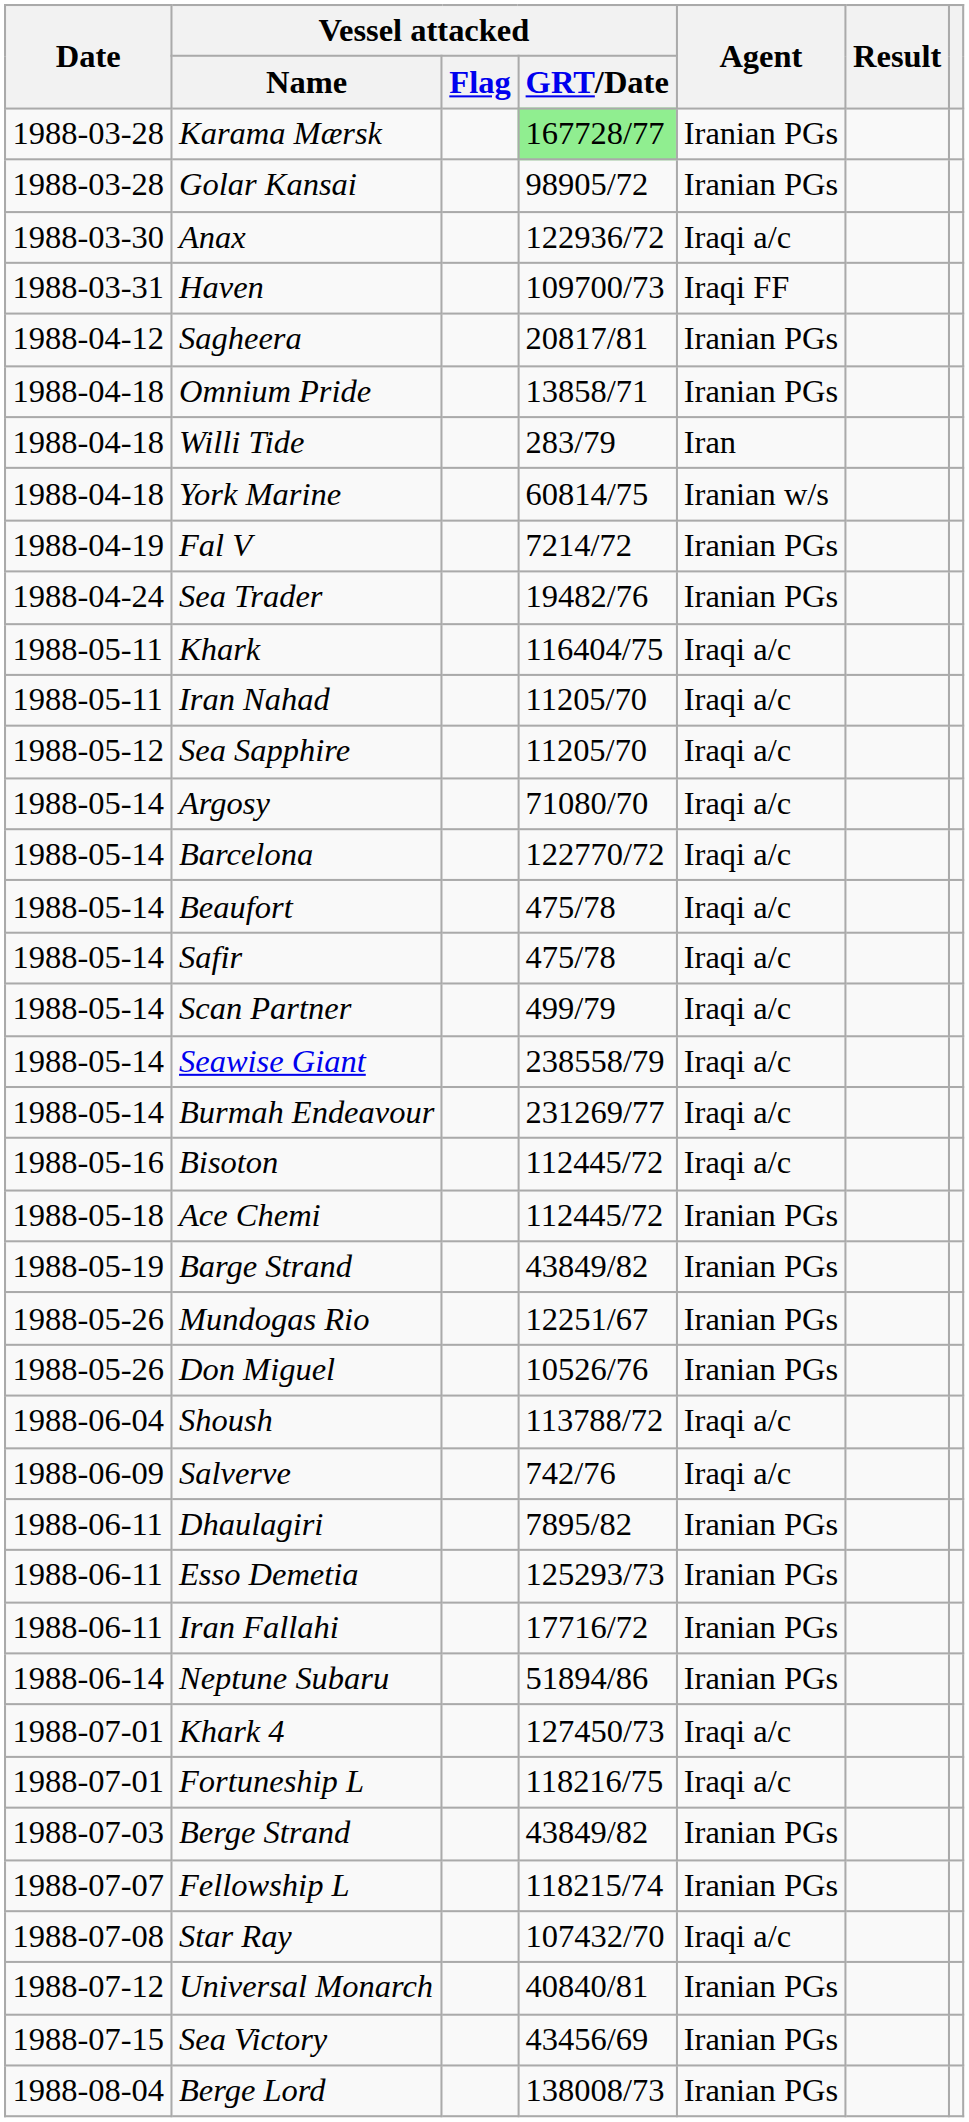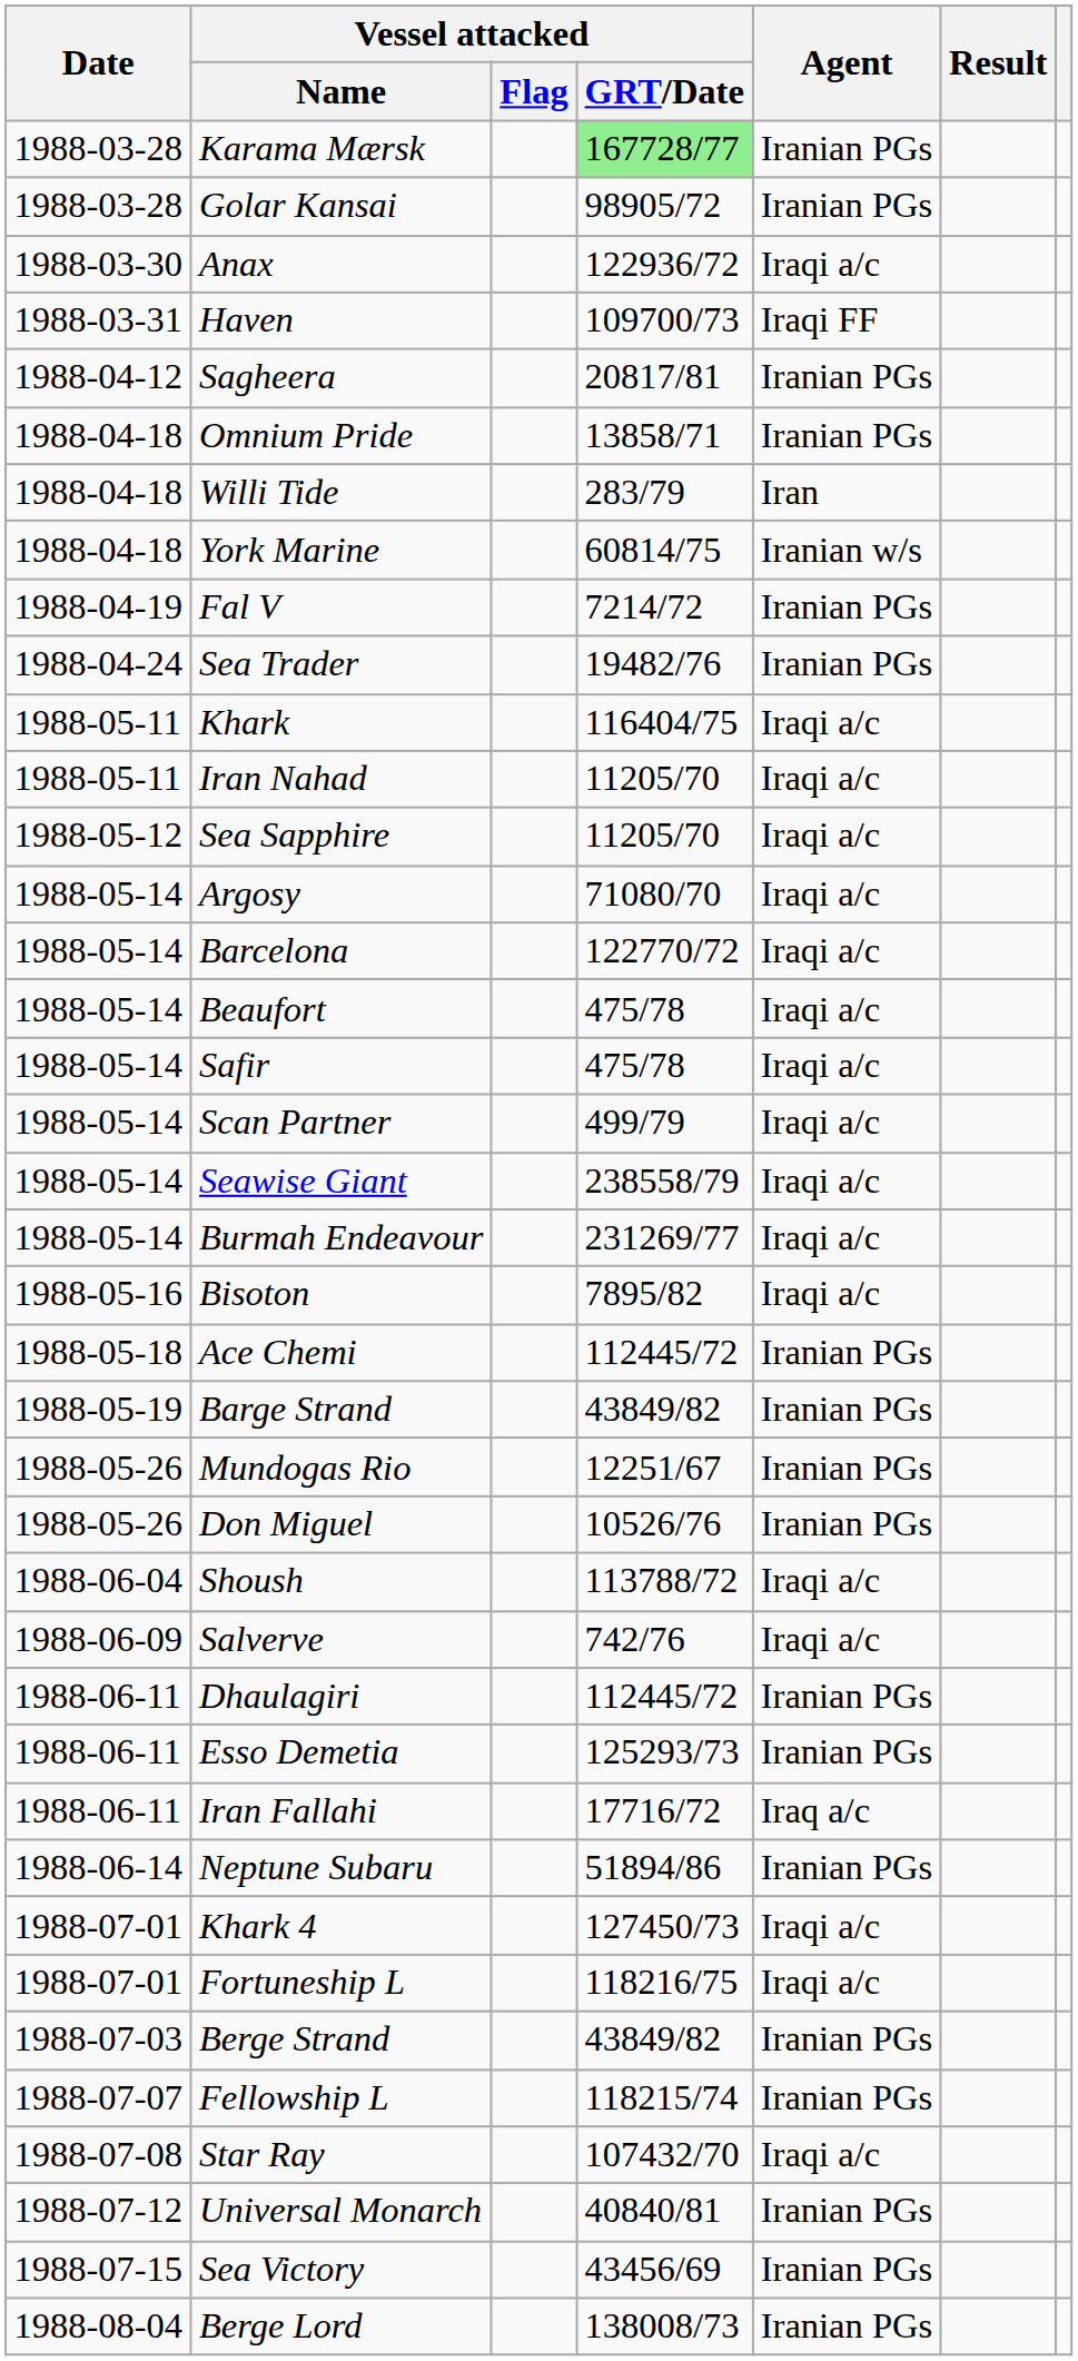Bisoton | Vessel attacked / GRT/Date: 112445/72 -> 7895/82
Dhaulagiri | Vessel attacked / GRT/Date: 7895/82 -> 112445/72
Iran Fallahi | Agent: Iranian PGs -> Iraq a/c
